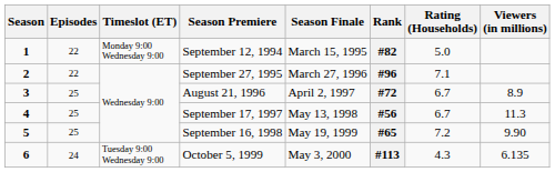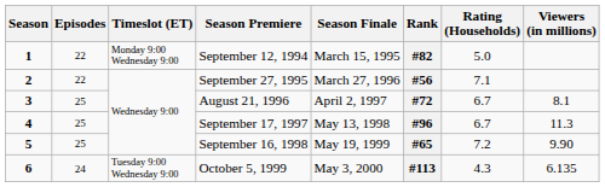2 | Rank: #96 -> #56
3 | Viewers (in millions): 8.9 -> 8.1
4 | Rank: #56 -> #96
